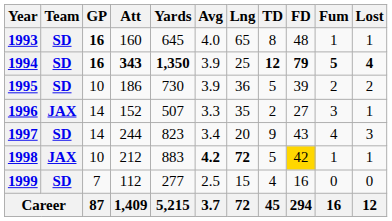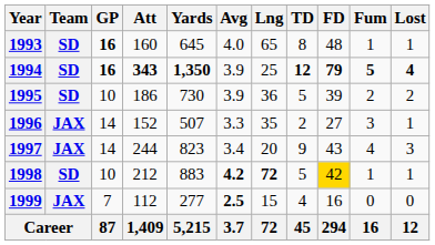1997 | Team: SD -> JAX
1998 | Team: JAX -> SD
1999 | Team: SD -> JAX
1999 | Avg: normal -> bold
